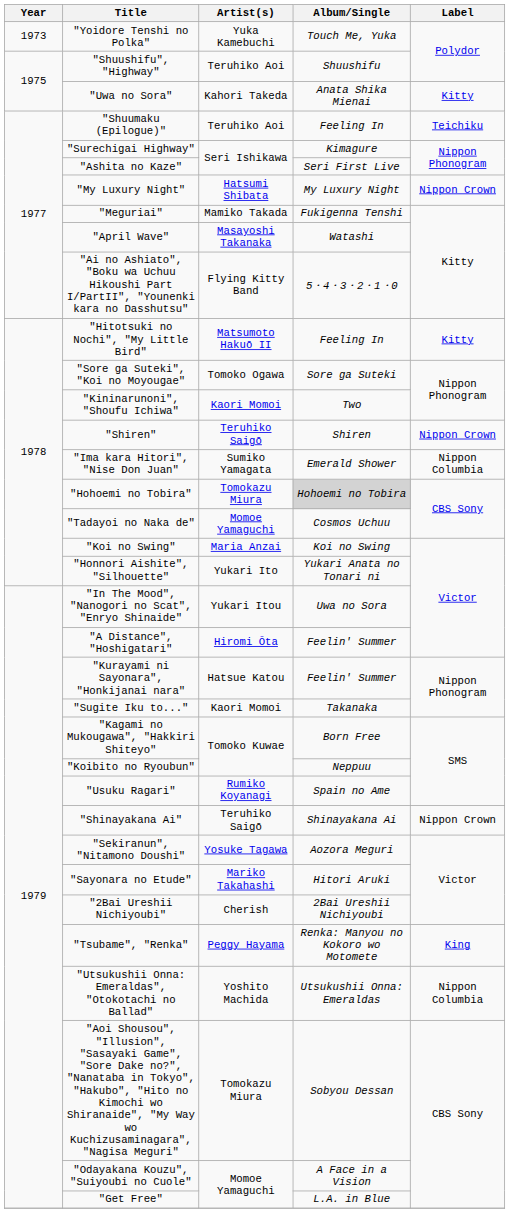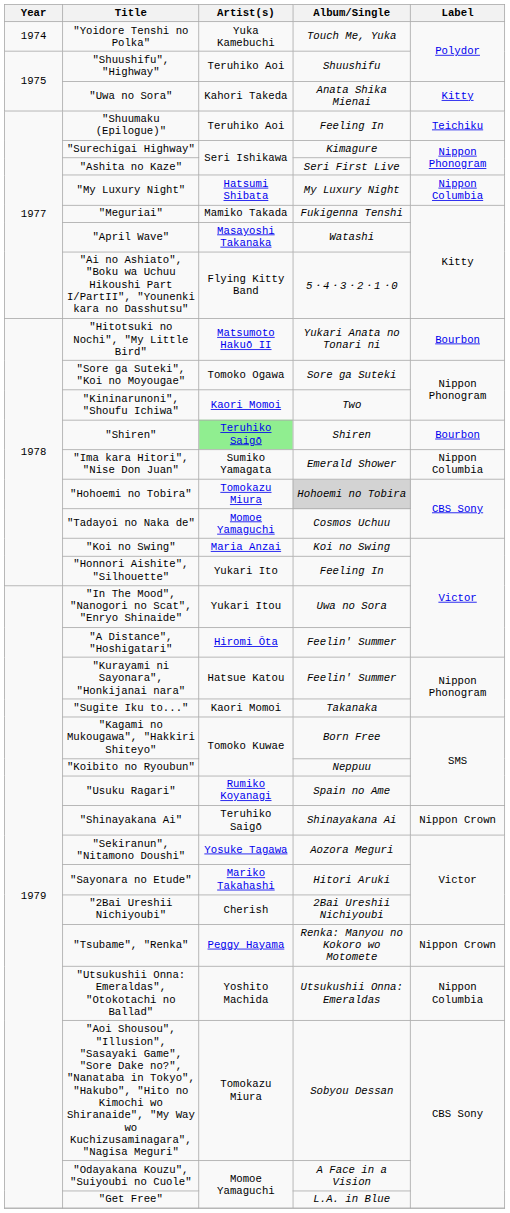"Yoidore Tenshi no Polka" | Year: 1973 -> 1974
"My Luxury Night" | Label: Nippon Crown -> Nippon Columbia
"Hitotsuki no Nochi", "My Little Bird" | Album/Single: Feeling In -> Yukari Anata no Tonari ni
"Hitotsuki no Nochi", "My Little Bird" | Label: Kitty -> Bourbon
"Shiren" | Artist(s): no background -> lightgreen background
"Shiren" | Label: Nippon Crown -> Bourbon
"Honnori Aishite", "Silhouette" | Album/Single: Yukari Anata no Tonari ni -> Feeling In
"Tsubame", "Renka" | Label: King -> Nippon Crown
